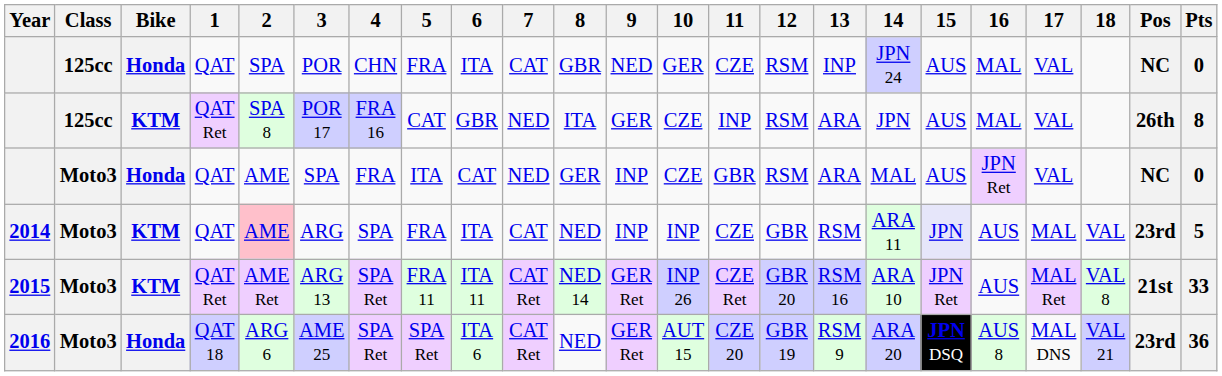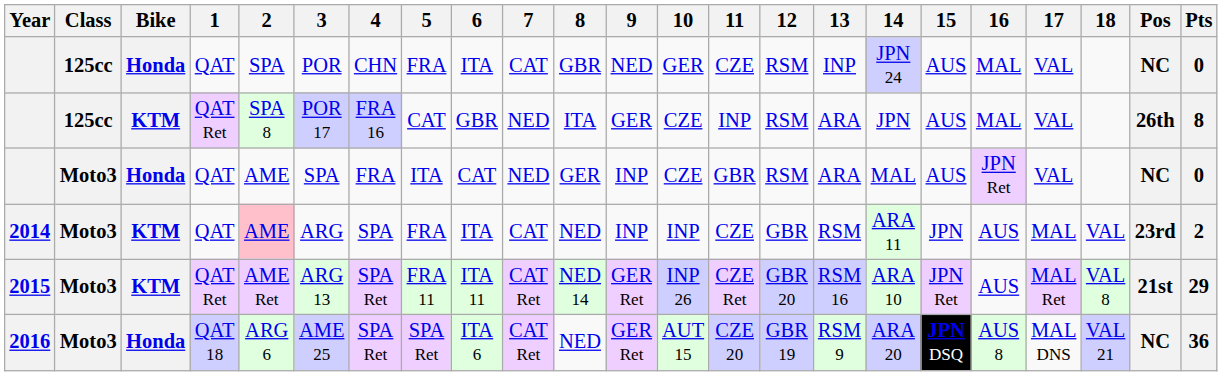2014 | 15: lavender background -> no background
2014 | Pts: 5 -> 2
2015 | Pts: 33 -> 29
2016 | Pos: 23rd -> NC
